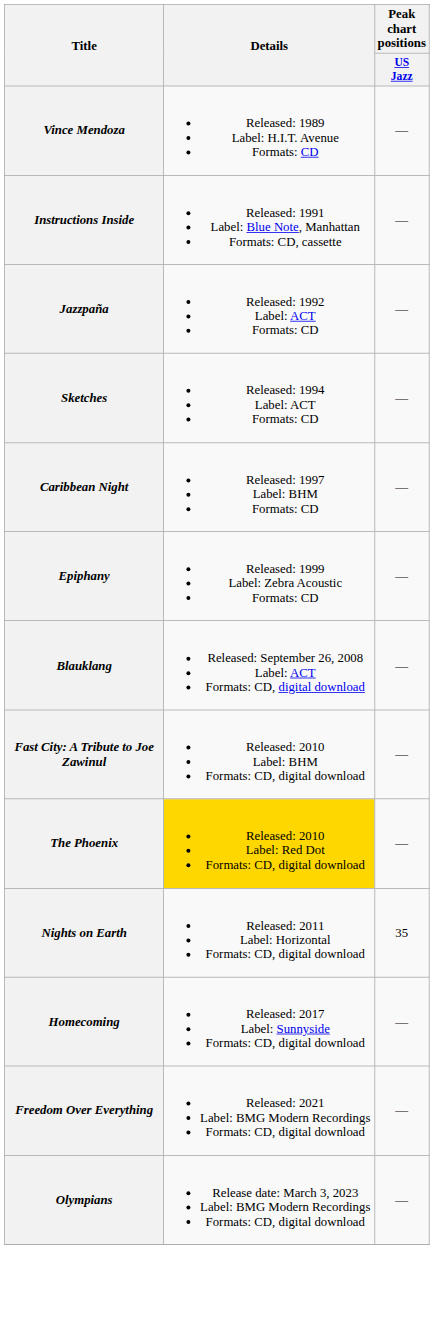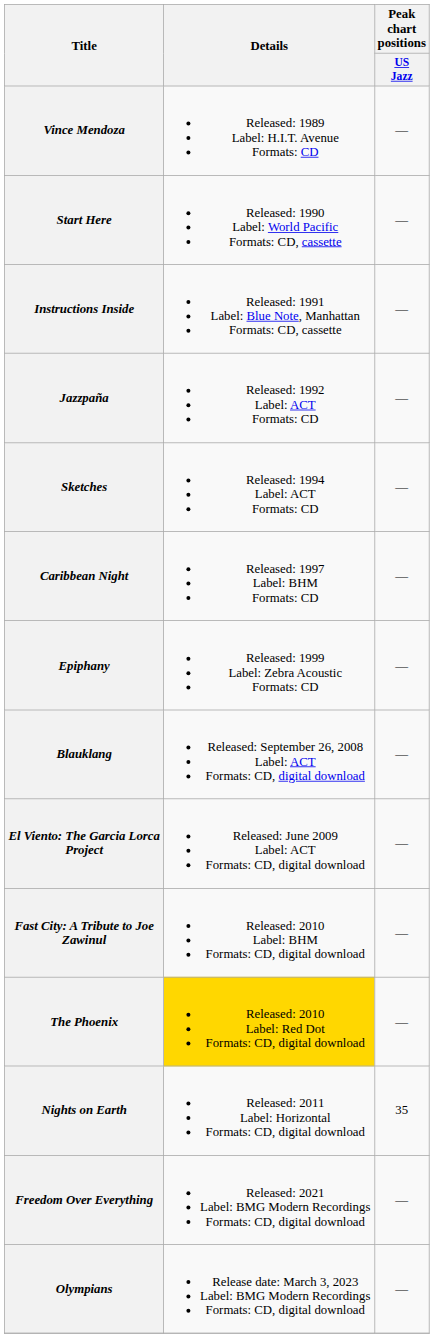+ row: Start Here | Released: 1990 Label: World Pacific Formats: CD, cassette | —
+ row: El Viento: The Garcia Lorca Project | Released: June 2009 Label: ACT Formats: CD, digital download | —
- row: Homecoming | Released: 2017 Label: Sunnyside Formats: CD, digital download | —
